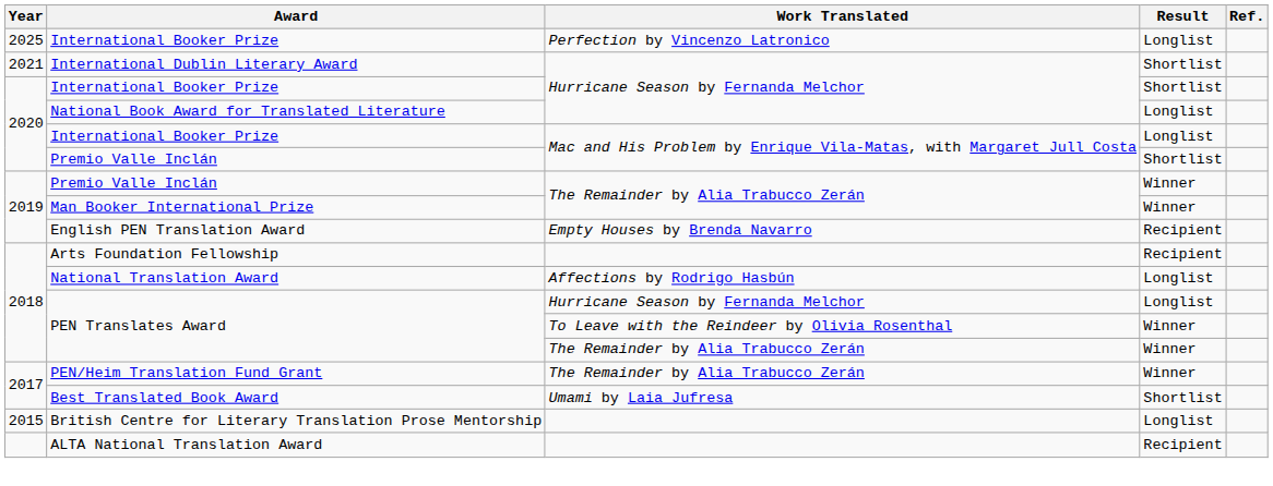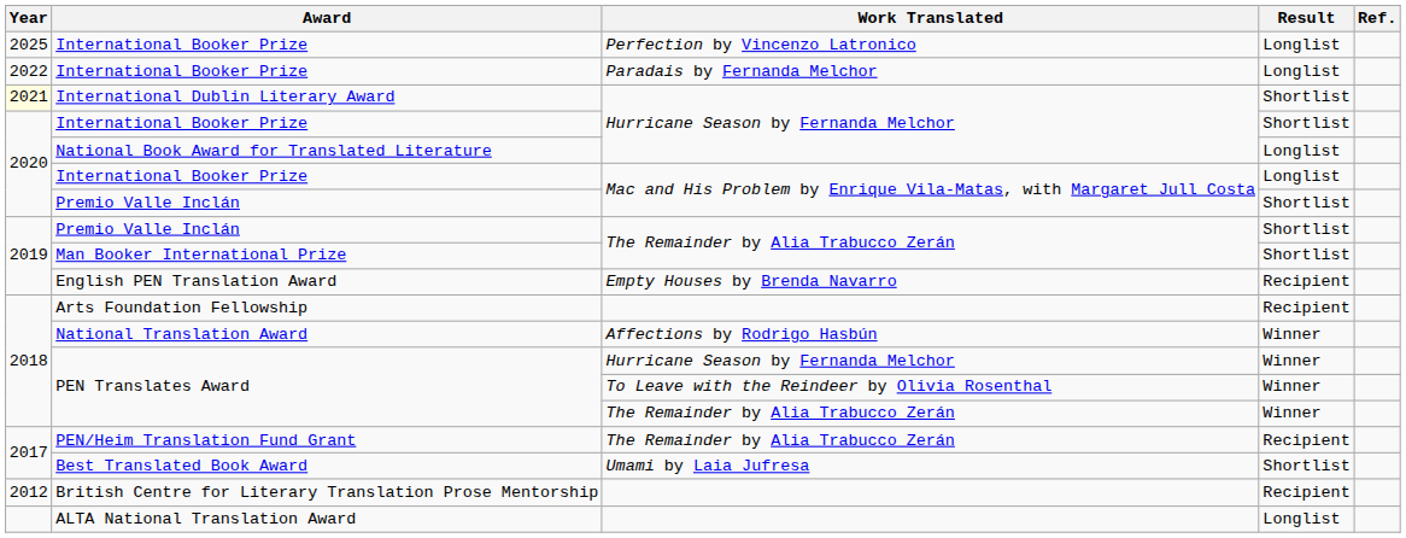+ row: 2022 | International Booker Prize | Paradais by Fernanda Melchor | Longlist
International Dublin Literary Award | Year: no background -> lightyellow background
Premio Valle Inclán / The Remainder by Alia Trabucco Zerán | Result: Winner -> Shortlist
Man Booker International Prize | Result: Winner -> Shortlist
National Translation Award | Result: Longlist -> Winner
PEN Translates Award / Hurricane Season by Fernanda Melchor | Result: Longlist -> Winner
PEN/Heim Translation Fund Grant | Result: Winner -> Recipient
British Centre for Literary Translation Prose Mentorship | Year: 2015 -> 2012
British Centre for Literary Translation Prose Mentorship | Result: Longlist -> Recipient
ALTA National Translation Award | Result: Recipient -> Longlist
